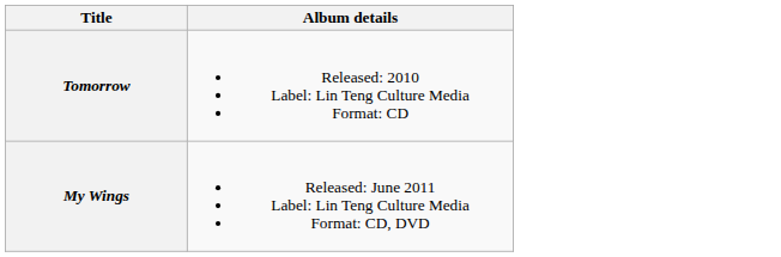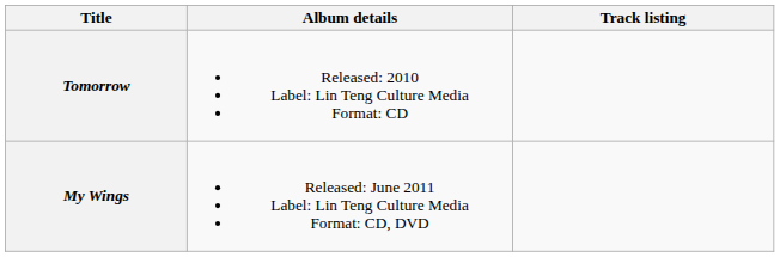+ column: Track listing
